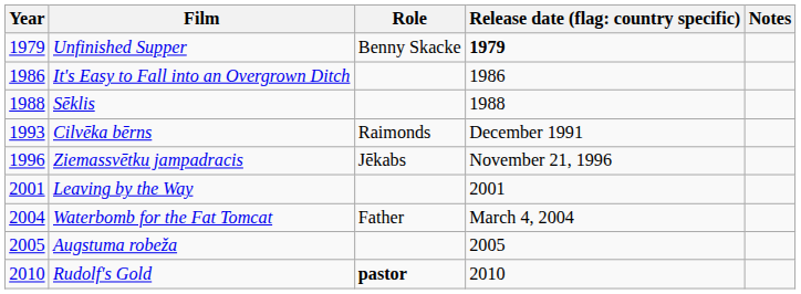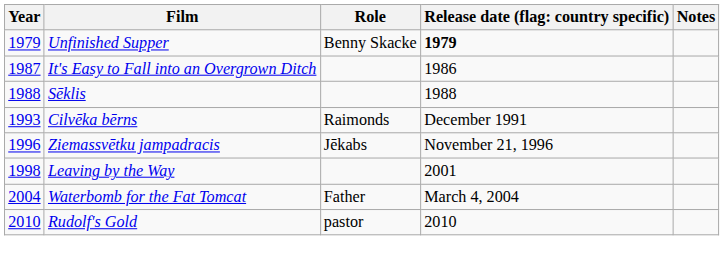It's Easy to Fall into an Overgrown Ditch | Year: 1986 -> 1987
Leaving by the Way | Year: 2001 -> 1998
- row: 2005 | Augstuma robeža | 2005
Rudolf's Gold | Role: bold -> normal
